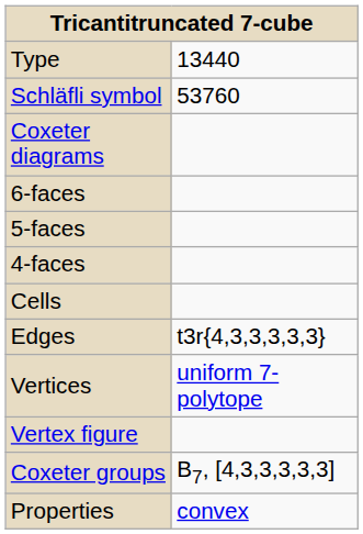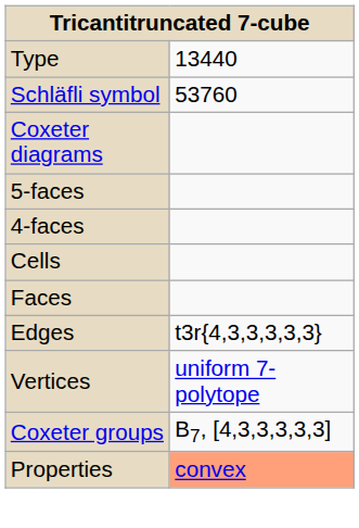- row: 6-faces
+ row: Faces
- row: Vertex figure
Properties | column 2: no background -> lightsalmon background
